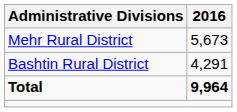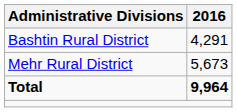rows swapped: Bashtin Rural District <-> Mehr Rural District
